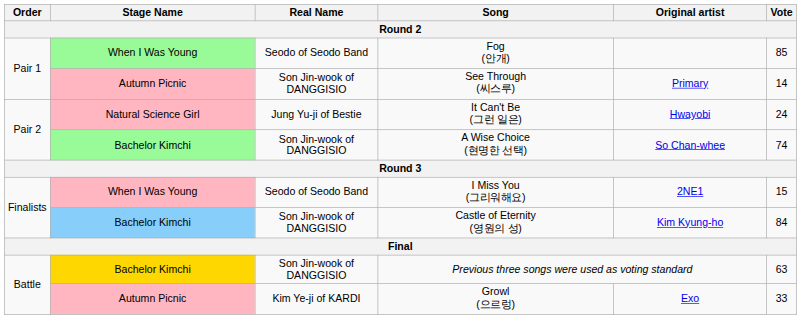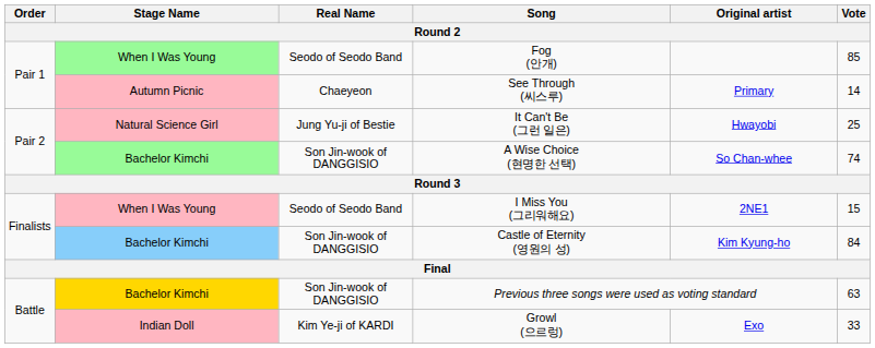See Through (씨스루) | Real Name: Son Jin-wook of DANGGISIO -> Chaeyeon
It Can't Be (그런 일은) | Vote: 24 -> 25
Growl (으르렁) | Stage Name: Autumn Picnic -> Indian Doll
